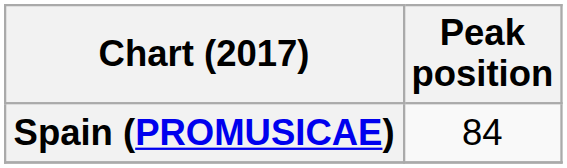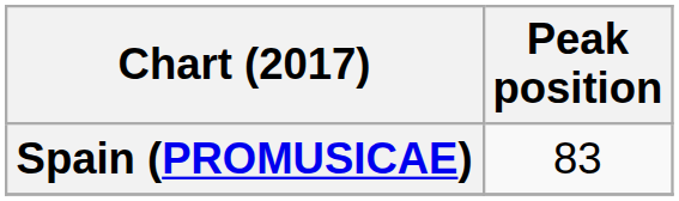Spain (PROMUSICAE) | Peak position: 84 -> 83
